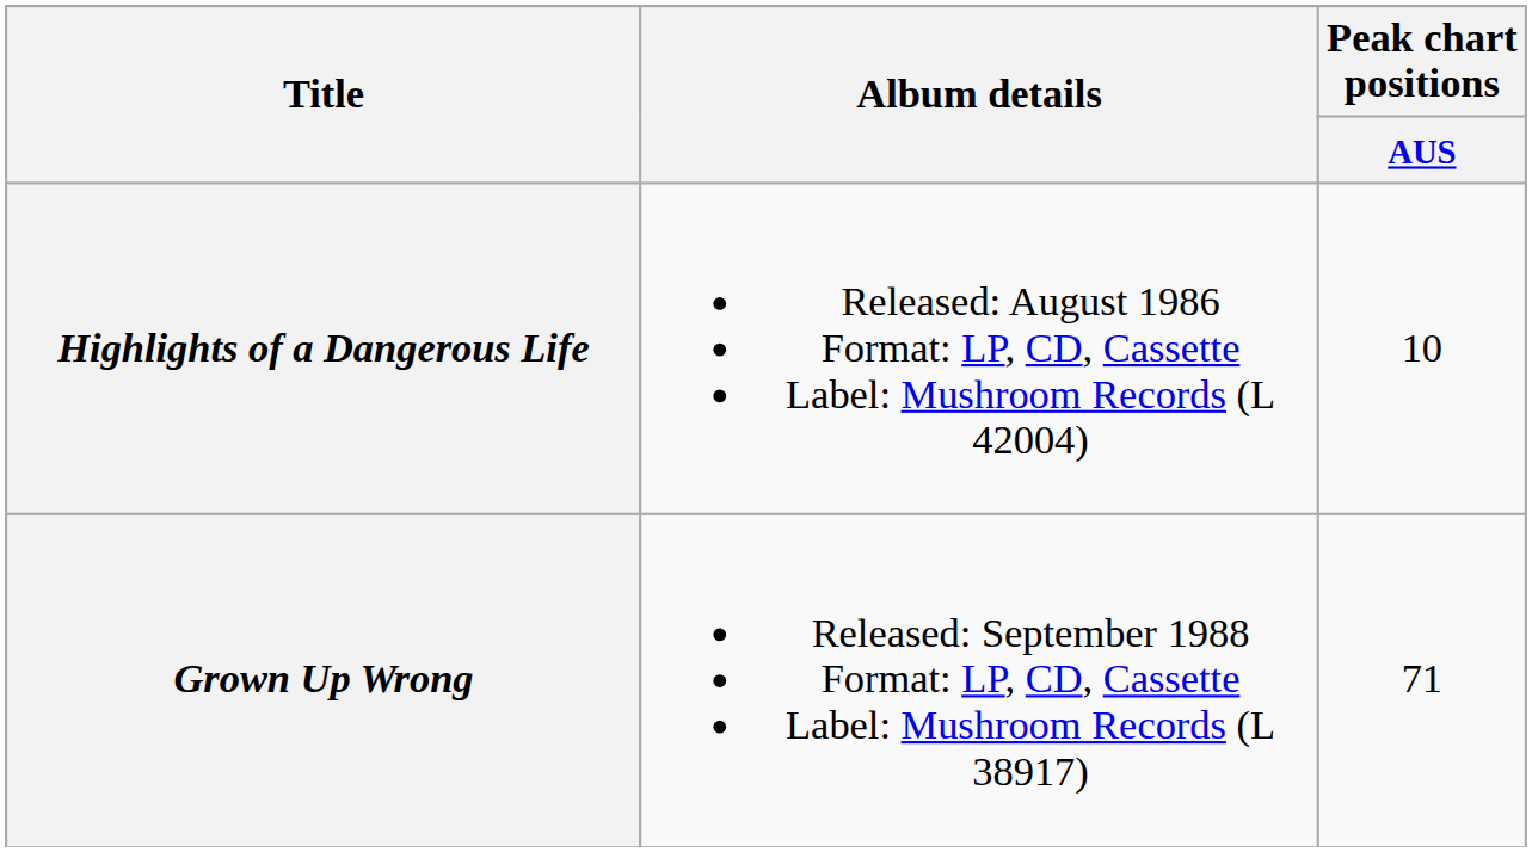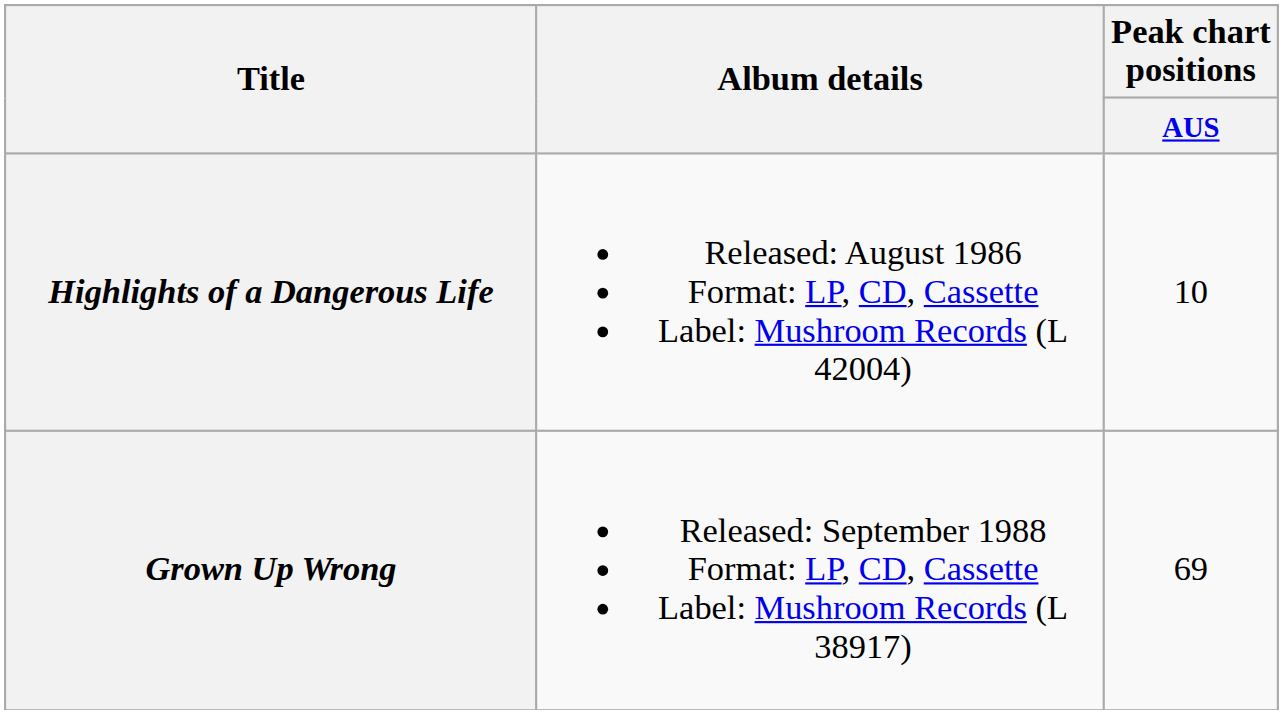Grown Up Wrong | Peak chart positions / AUS: 71 -> 69
